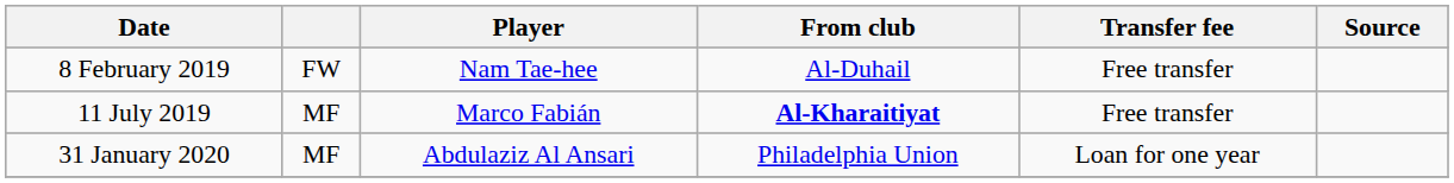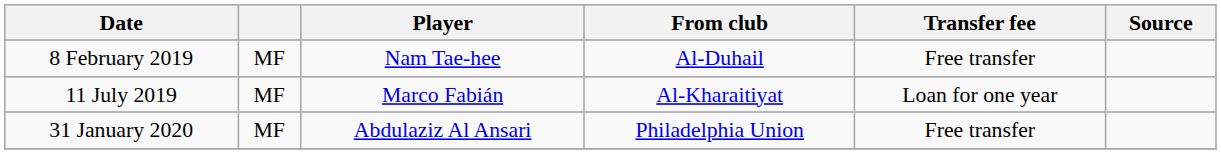8 February 2019 | column 2: FW -> MF
11 July 2019 | From club: bold -> normal
11 July 2019 | Transfer fee: Free transfer -> Loan for one year
31 January 2020 | Transfer fee: Loan for one year -> Free transfer
